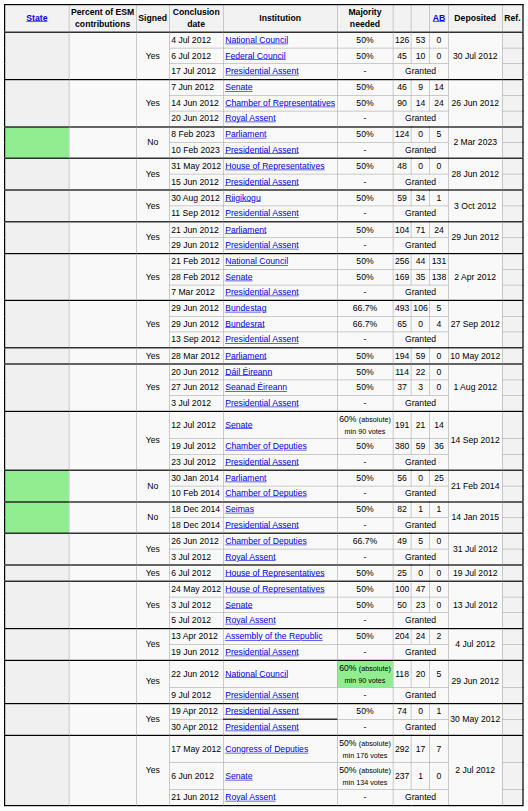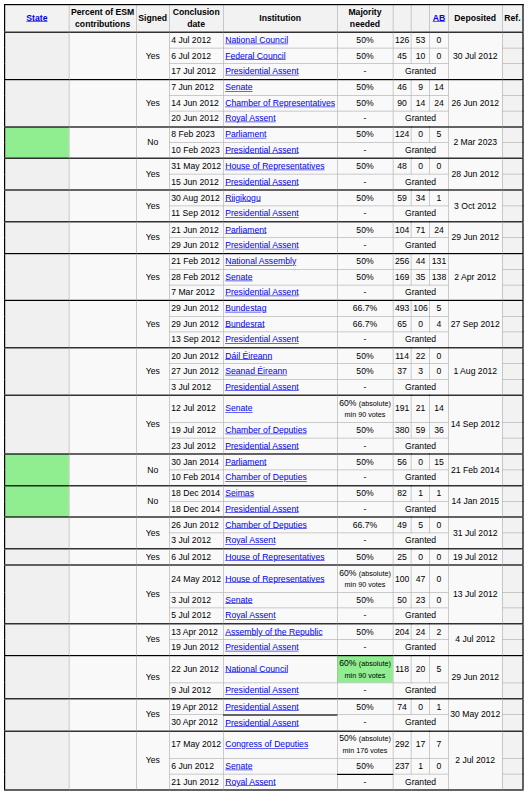21 Feb 2012 | Institution: National Council -> National Assembly
- row: Yes | 28 Mar 2012 | Parliament | 50% | 194 | 59 | 0 | 10 May 2012
30 Jan 2014 | AB: 25 -> 15
24 May 2012 | Majority needed: 50% -> 60% (absolute) min 90 votes
6 Jun 2012 | Majority needed: 50% (absolute) min 134 votes -> 50%
